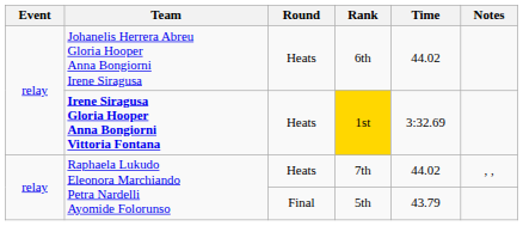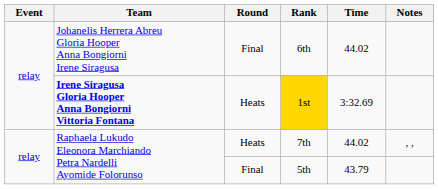6th | Round: Heats -> Final
